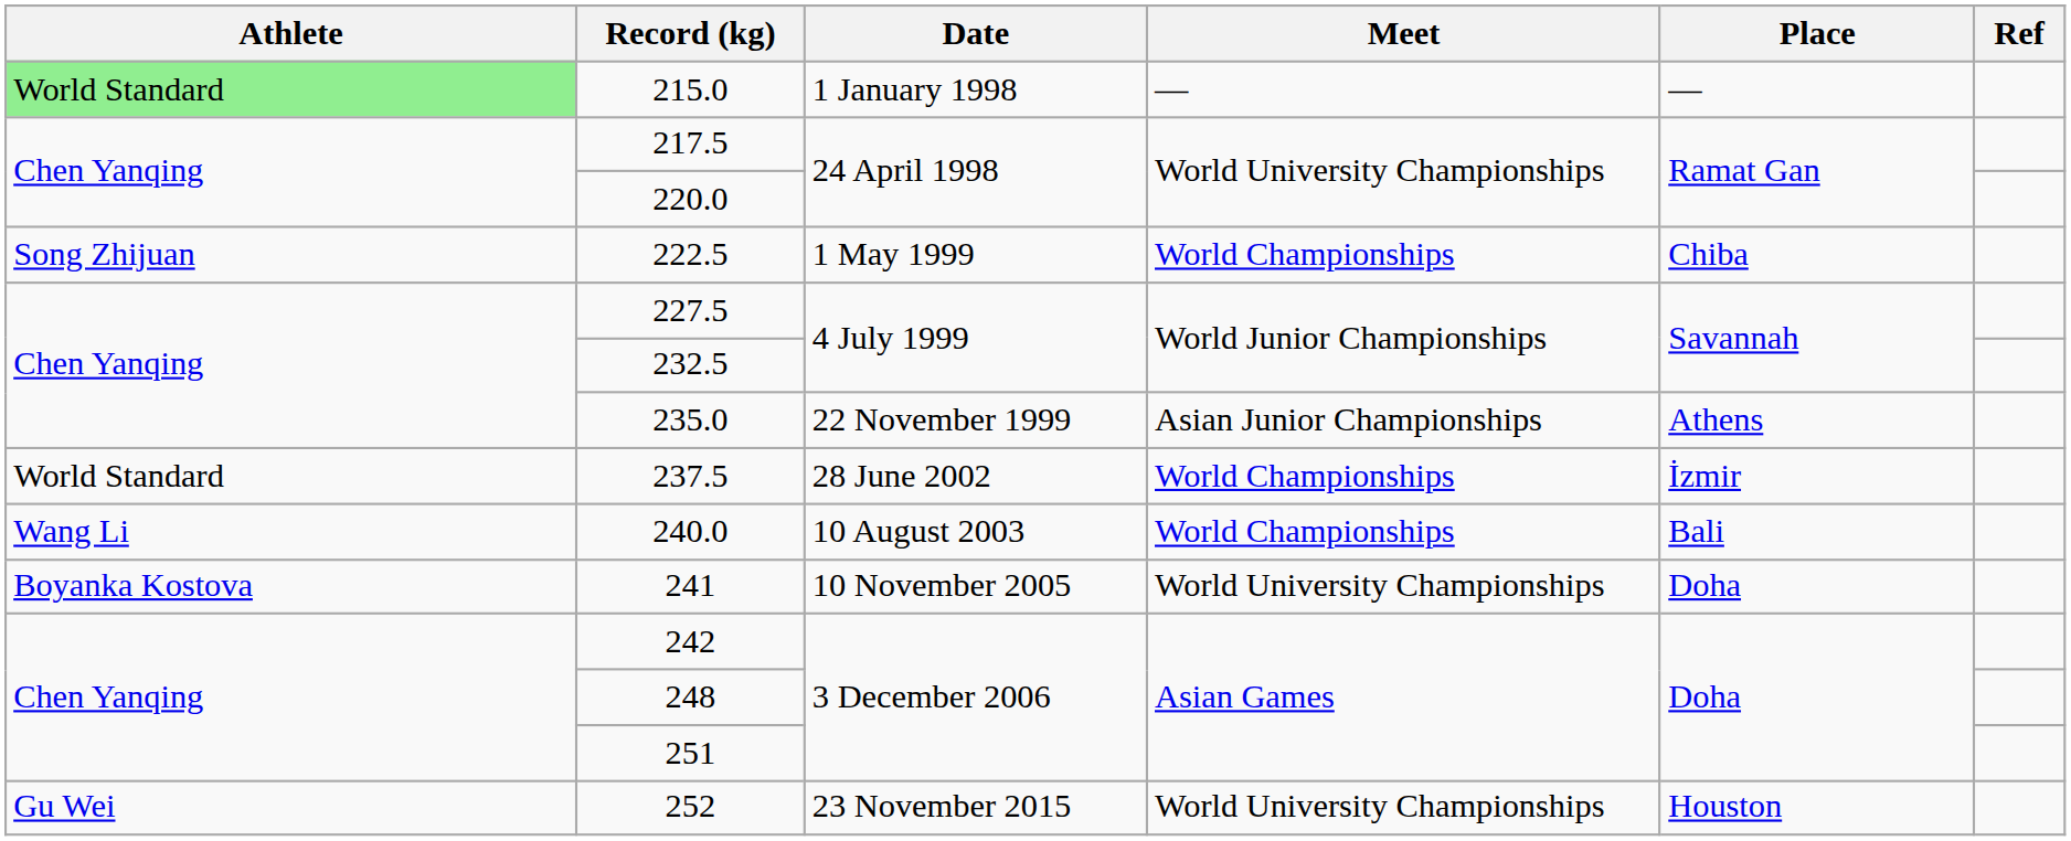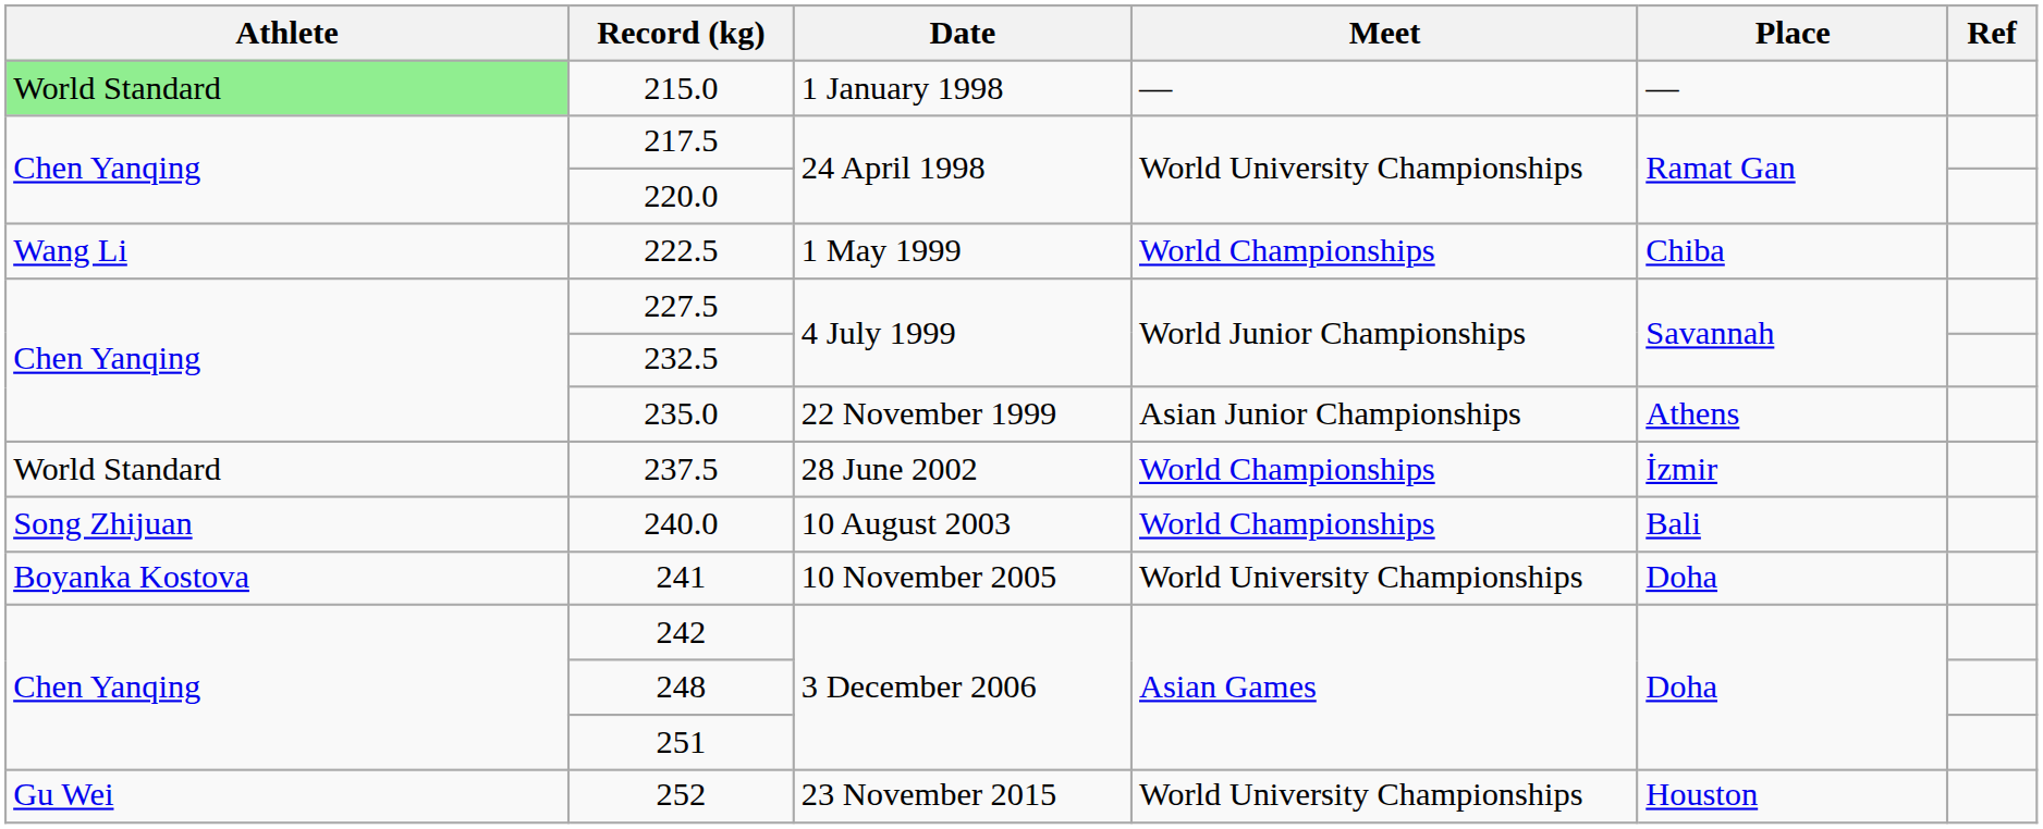222.5 | Athlete: Song Zhijuan -> Wang Li
240.0 | Athlete: Wang Li -> Song Zhijuan
